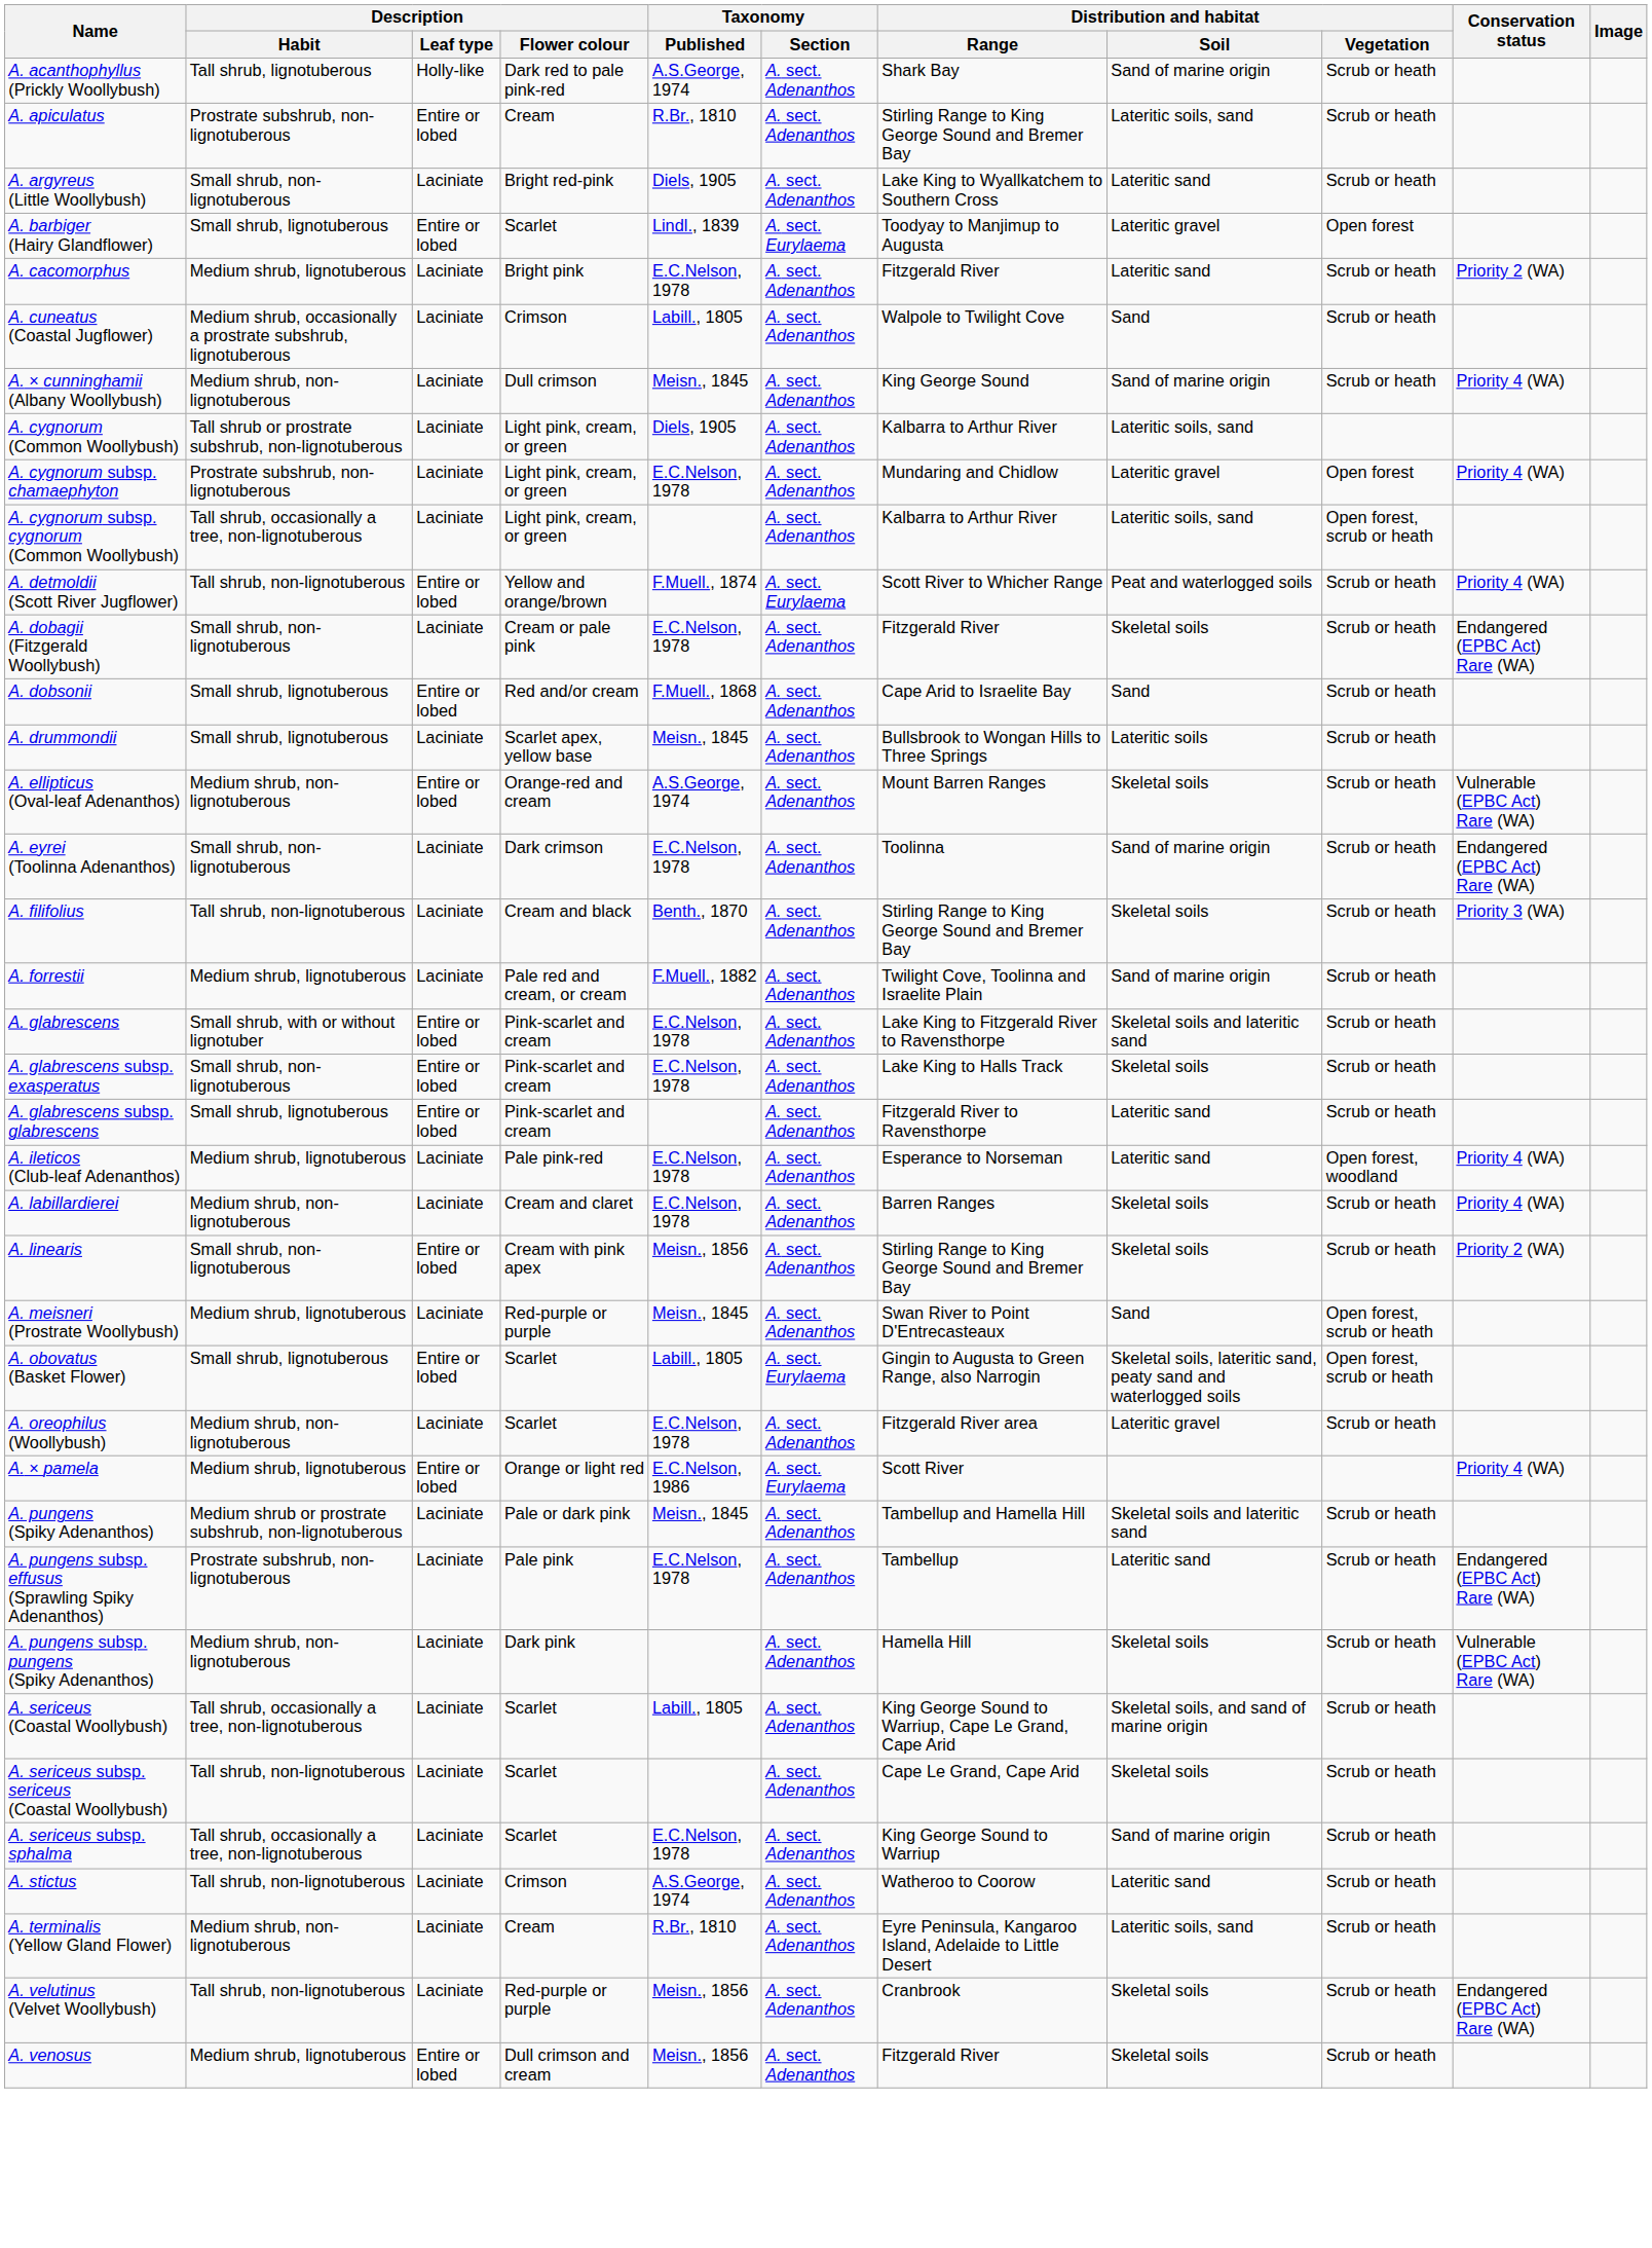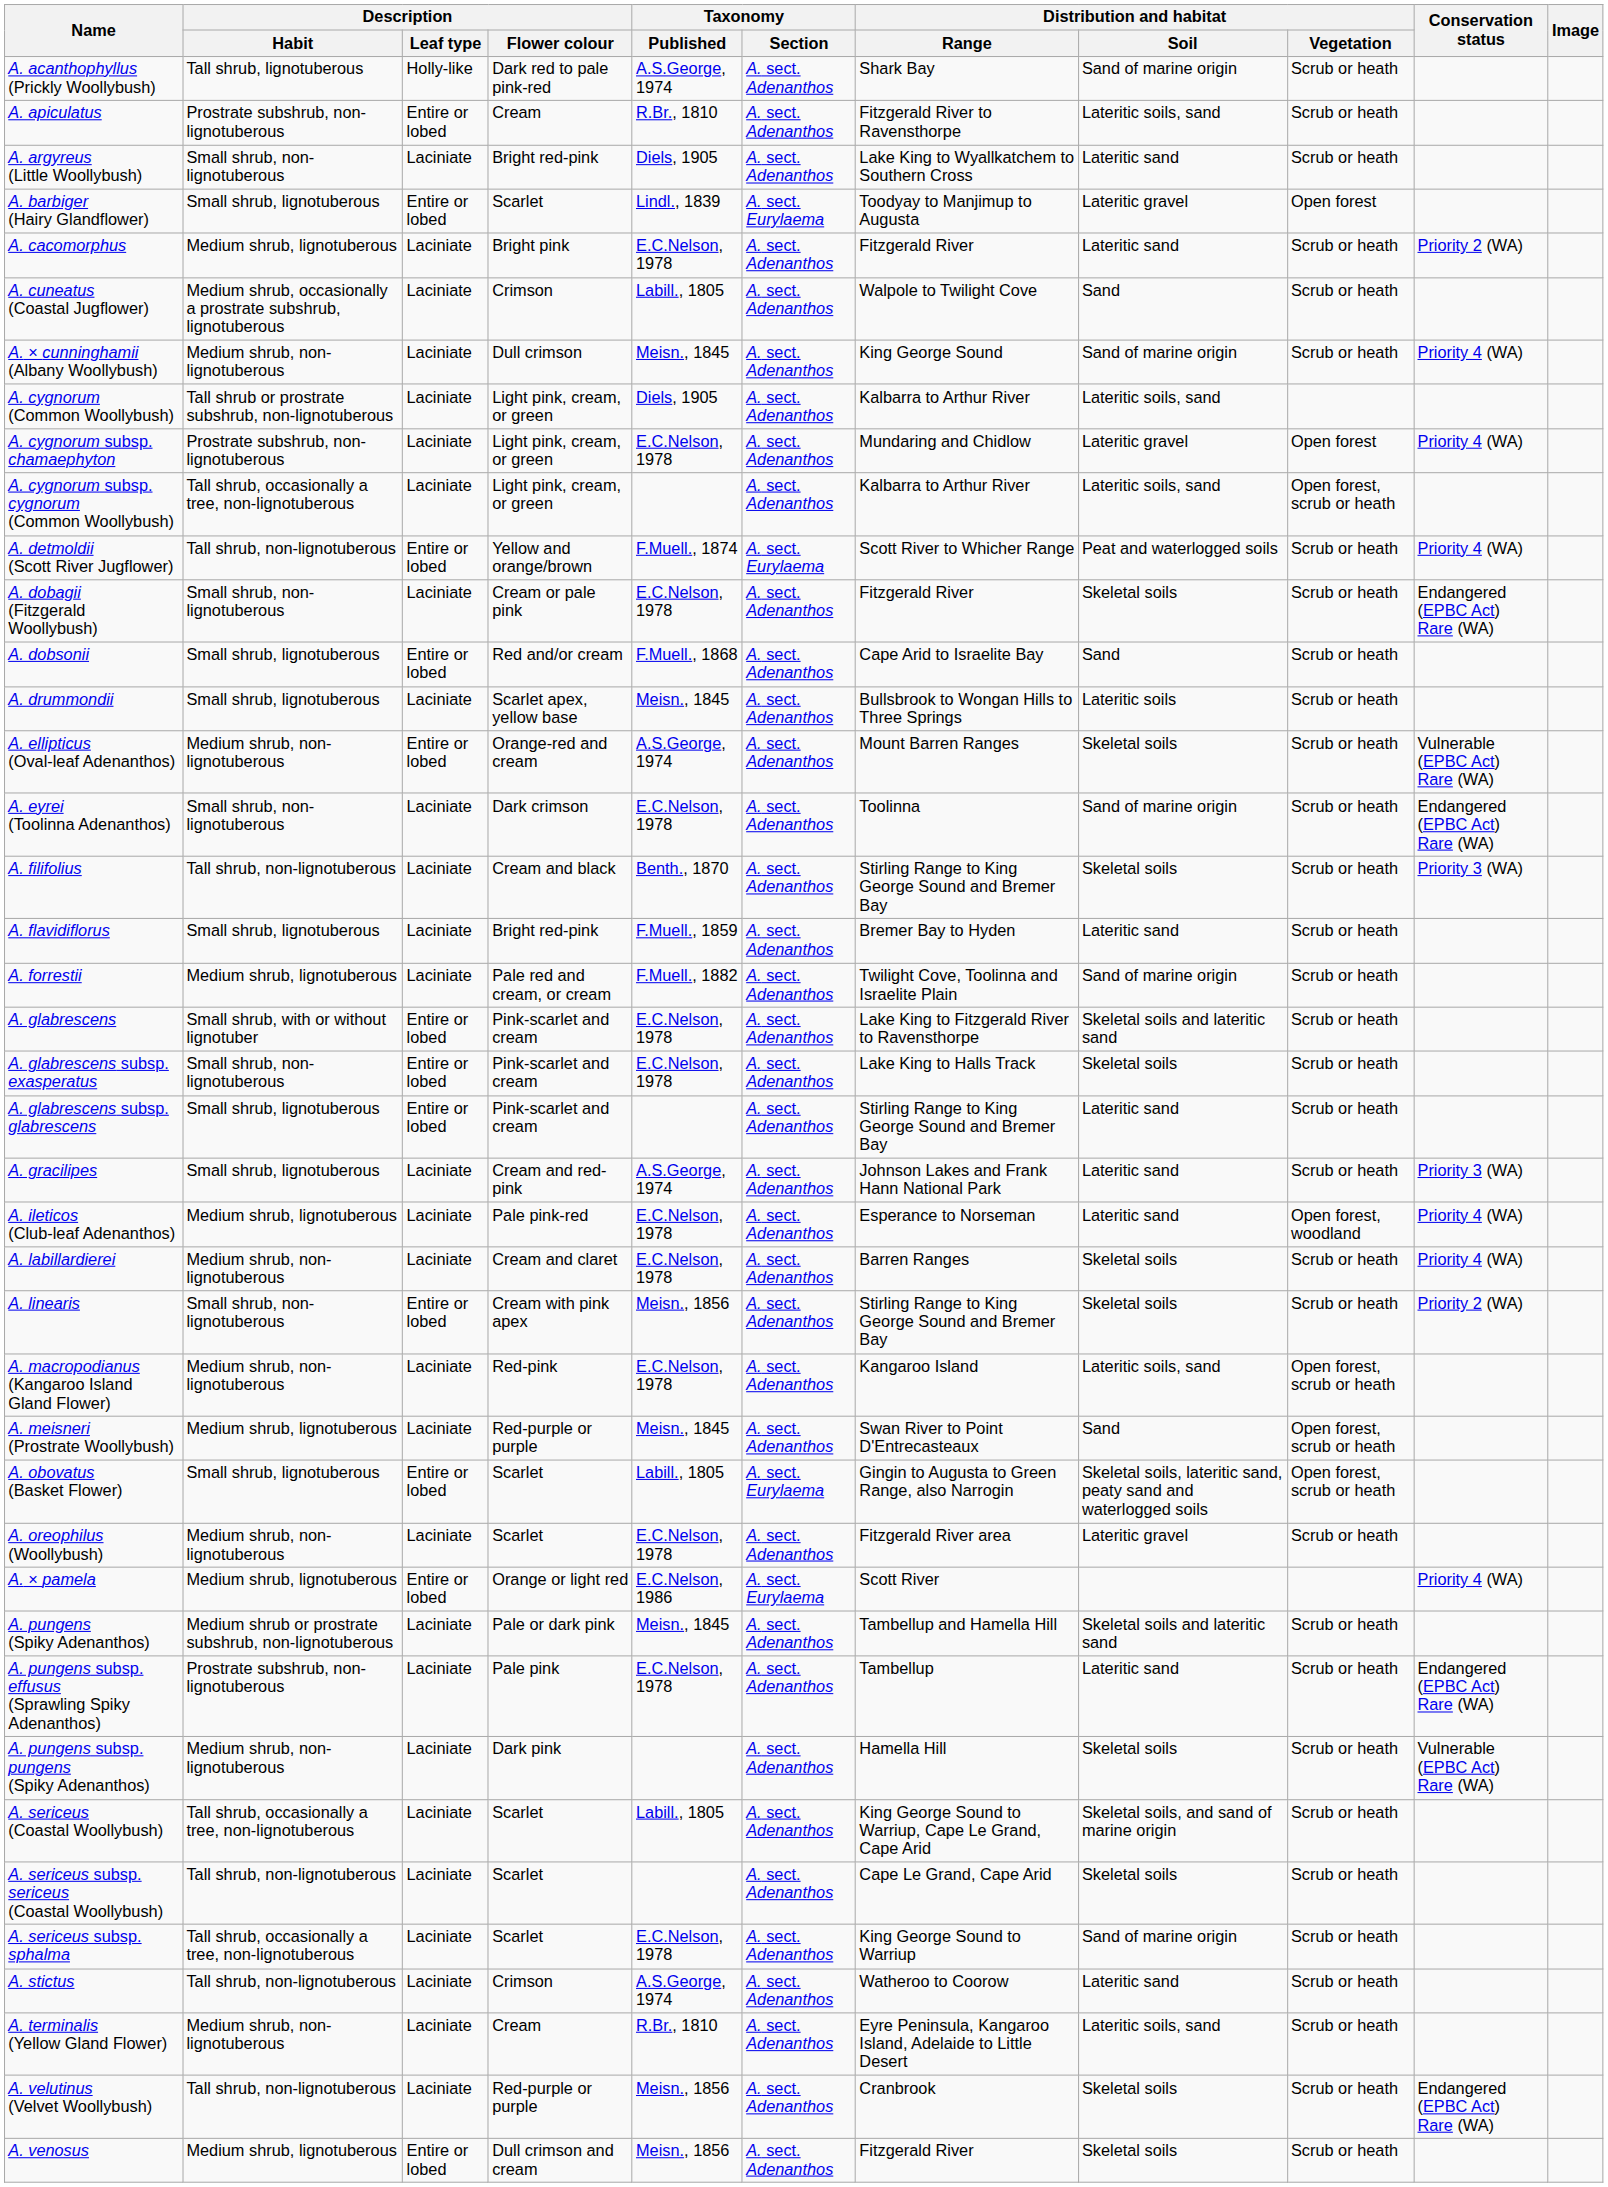A. apiculatus | Distribution and habitat / Range: Stirling Range to King George Sound and Bremer Bay -> Fitzgerald River to Ravensthorpe
+ row: A. flavidiflorus | Small shrub, lignotuberous | Laciniate | Bright red-pink | F.Muell., 1859 | A. sect. Adenanthos | Bremer Bay to Hyden | Lateritic sand | Scrub or heath
A. glabrescens subsp. glabrescens | Distribution and habitat / Range: Fitzgerald River to Ravensthorpe -> Stirling Range to King George Sound and Bremer Bay
+ row: A. gracilipes | Small shrub, lignotuberous | Laciniate | Cream and red-pink | A.S.George, 1974 | A. sect. Adenanthos | Johnson Lakes and Frank Hann National Park | Lateritic sand | Scrub or heath | Priority 3 (WA)
+ row: A. macropodianus (Kangaroo Island Gland Flower) | Medium shrub, non-lignotuberous | Laciniate | Red-pink | E.C.Nelson, 1978 | A. sect. Adenanthos | Kangaroo Island | Lateritic soils, sand | Open forest, scrub or heath
